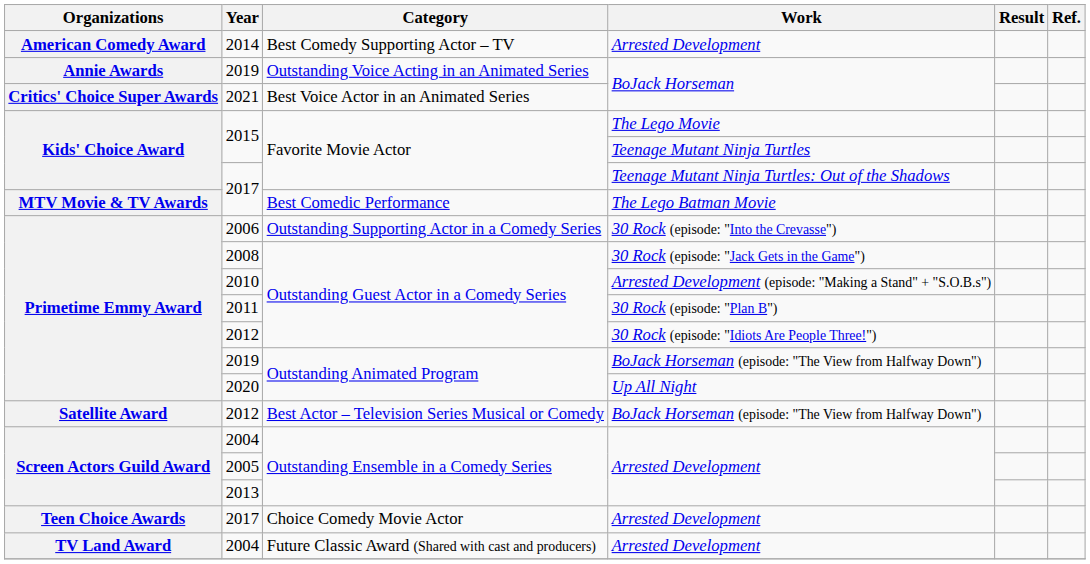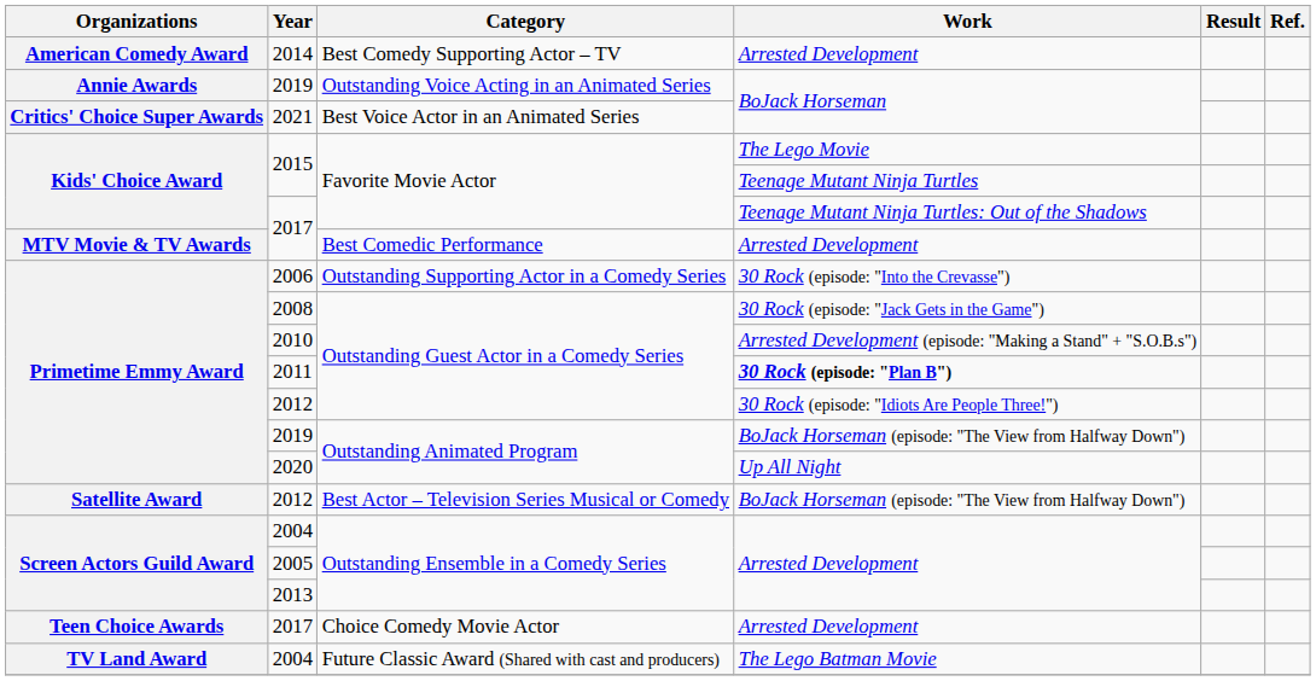2017 / Best Comedic Performance | Work: The Lego Batman Movie -> Arrested Development
2011 | Work: normal -> bold
2004 / Future Classic Award (Shared with cast and producers) | Work: Arrested Development -> The Lego Batman Movie
